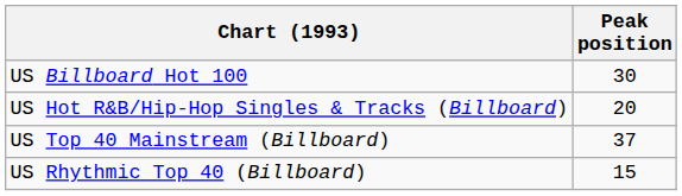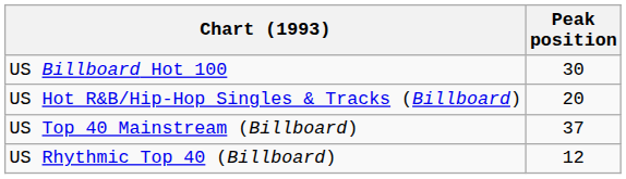US Rhythmic Top 40 (Billboard) | Peak position: 15 -> 12
